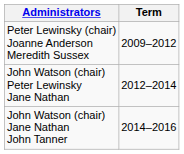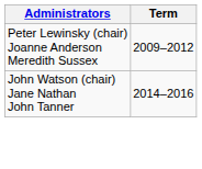- row: John Watson (chair) Peter Lewinsky Jane Nathan | 2012–2014
